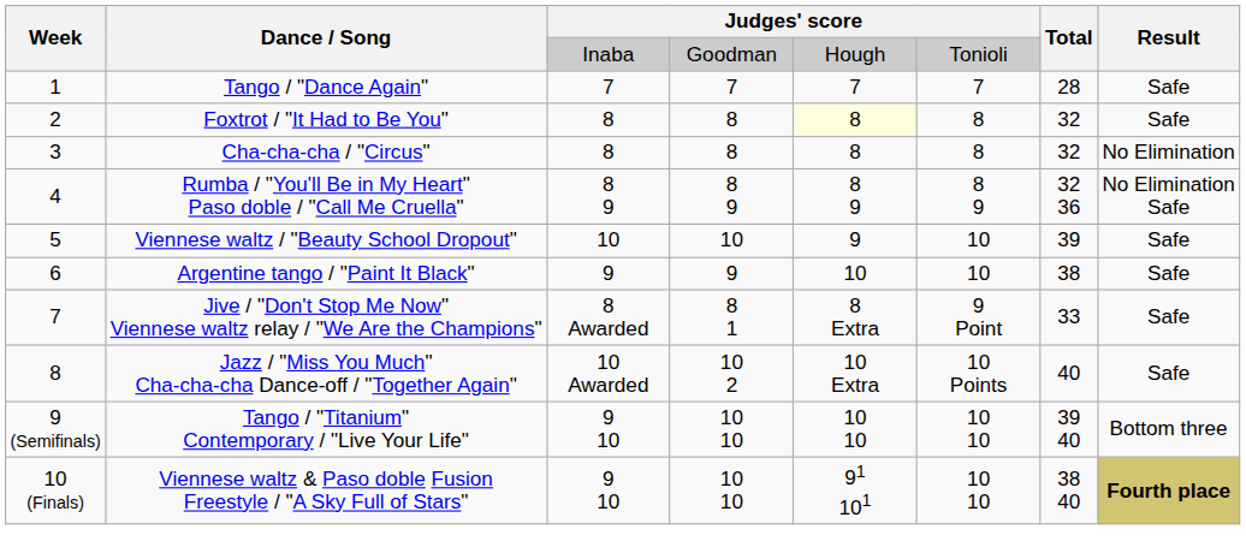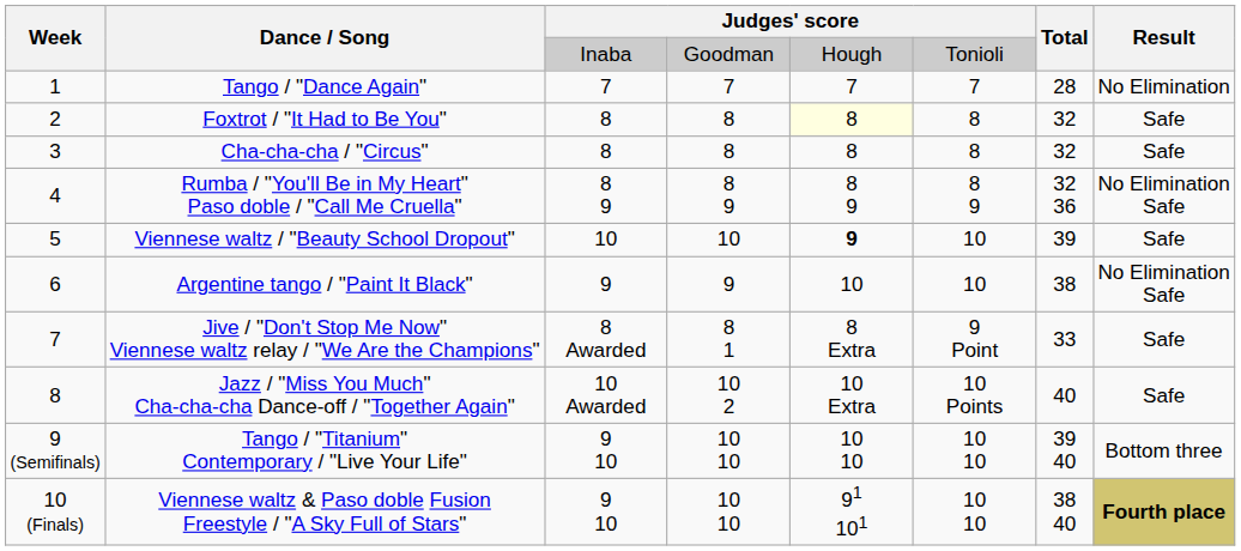Tango / "Dance Again" | Result: Safe -> No Elimination
Cha-cha-cha / "Circus" | Result: No Elimination -> Safe
Viennese waltz / "Beauty School Dropout" | column 5: normal -> bold
Argentine tango / "Paint It Black" | Result: Safe -> No Elimination Safe
